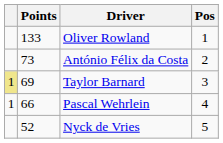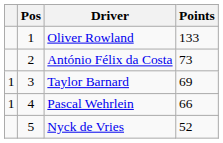columns swapped: Pos <-> Points
Taylor Barnard | column 1: khaki background -> no background
